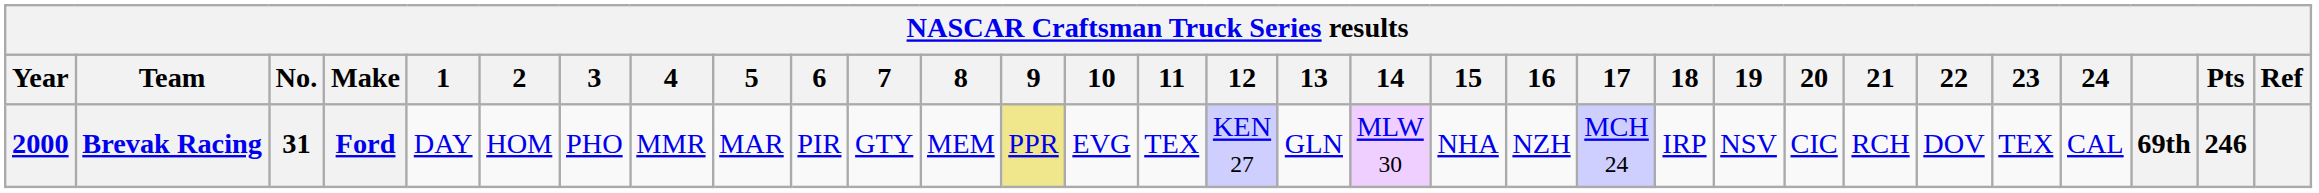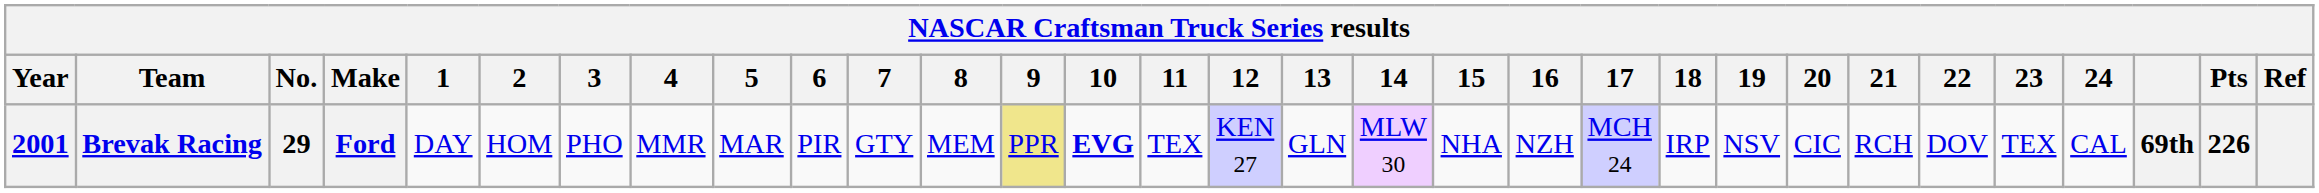Brevak Racing | Year: 2000 -> 2001
Brevak Racing | No.: 31 -> 29
Brevak Racing | 10: normal -> bold
Brevak Racing | Pts: 246 -> 226
